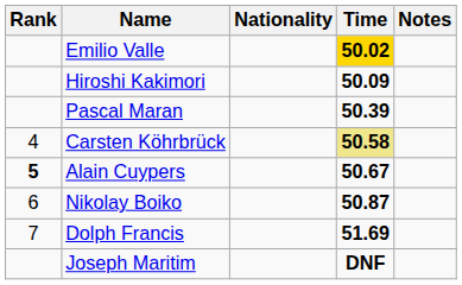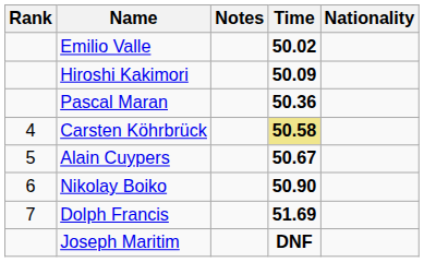columns swapped: Nationality <-> Notes
Emilio Valle | Time: gold background -> no background
Pascal Maran | Time: 50.39 -> 50.36
Alain Cuypers | Rank: bold -> normal
Nikolay Boiko | Time: 50.87 -> 50.90
